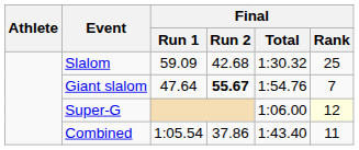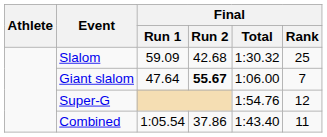Giant slalom | Final / Total: 1:54.76 -> 1:06.00
Super-G | Final / Total: 1:06.00 -> 1:54.76
Super-G | Final / Rank: lightyellow background -> no background
